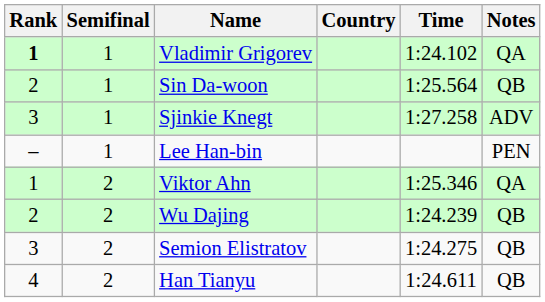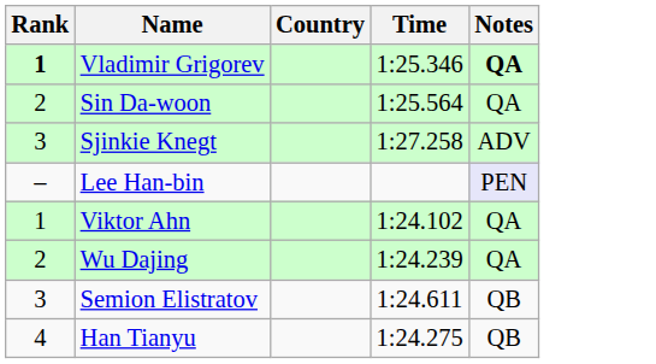- column: Semifinal | 1 | 1 | 1 | 1 | 2 | 2 | 2 | 2
Vladimir Grigorev | Time: 1:24.102 -> 1:25.346
Vladimir Grigorev | Notes: normal -> bold
Sin Da-woon | Notes: QB -> QA
Lee Han-bin | Notes: no background -> lavender background
Viktor Ahn | Time: 1:25.346 -> 1:24.102
Wu Dajing | Notes: QB -> QA
Semion Elistratov | Time: 1:24.275 -> 1:24.611
Han Tianyu | Time: 1:24.611 -> 1:24.275
